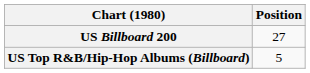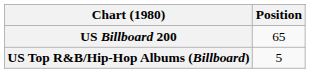US Billboard 200 | Position: 27 -> 65
